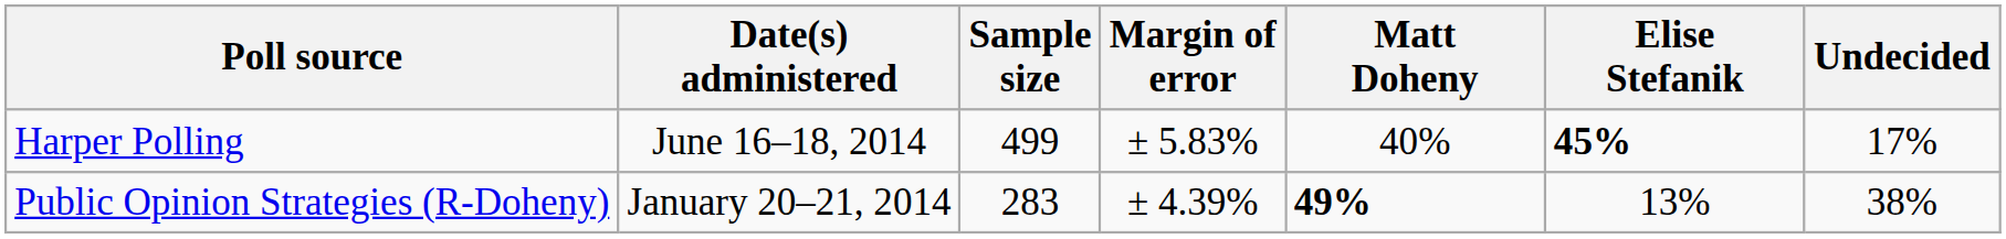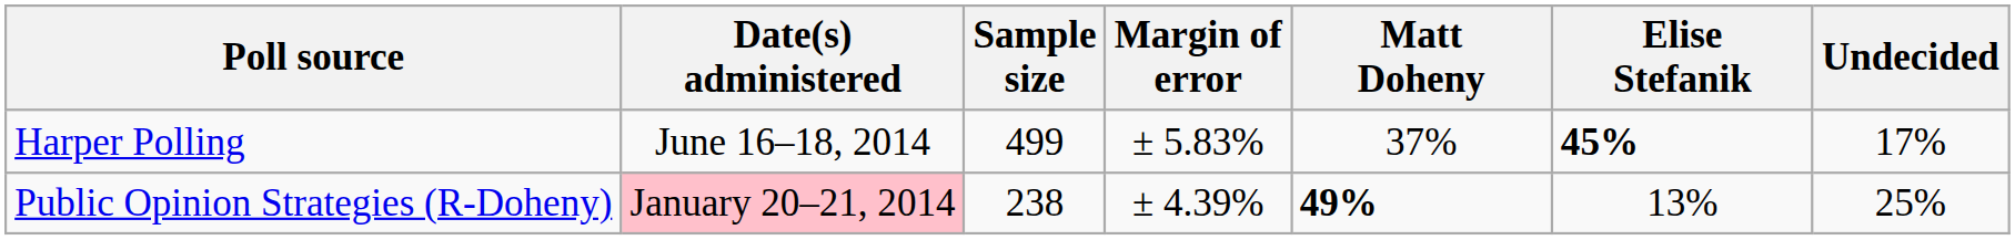Harper Polling | Matt Doheny: 40% -> 37%
Public Opinion Strategies (R-Doheny) | Date(s) administered: no background -> pink background
Public Opinion Strategies (R-Doheny) | Sample size: 283 -> 238
Public Opinion Strategies (R-Doheny) | Undecided: 38% -> 25%
